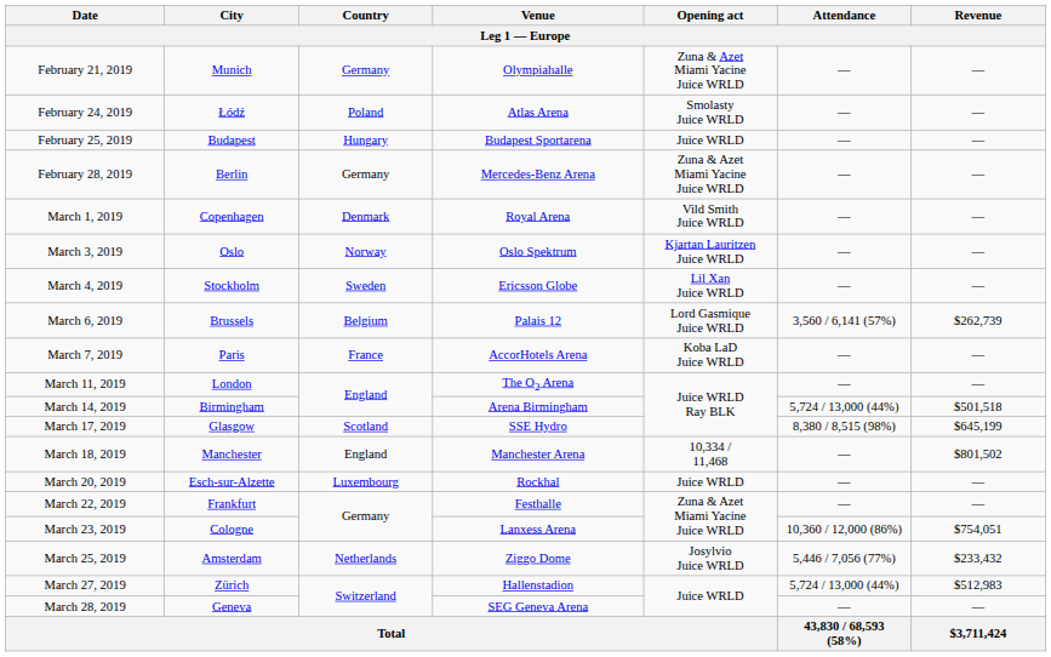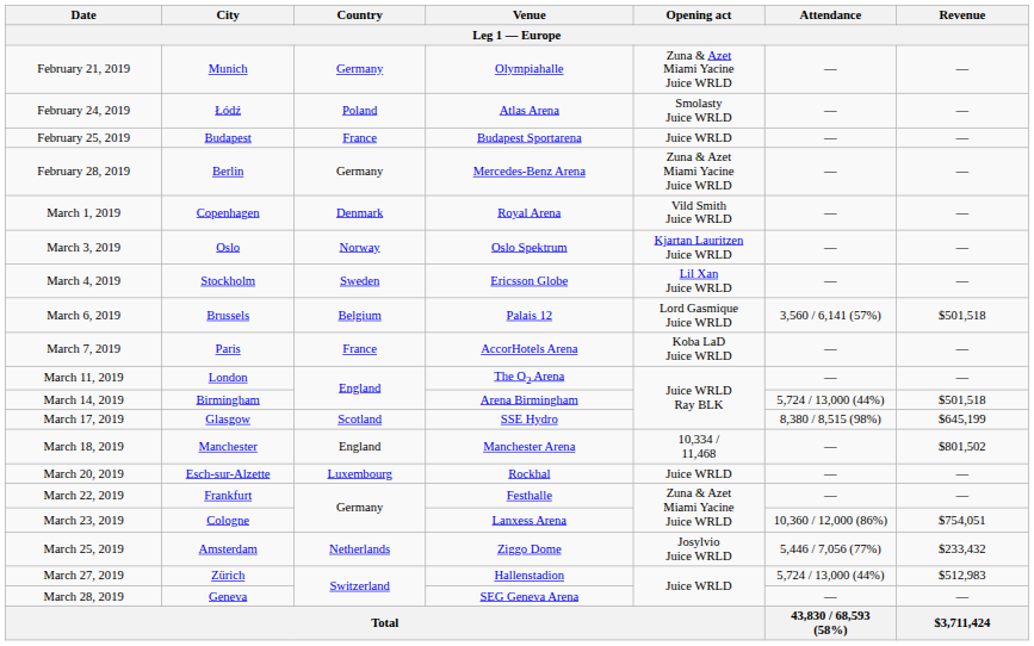February 25, 2019 | Country: Hungary -> France
March 6, 2019 | Revenue: $262,739 -> $501,518
